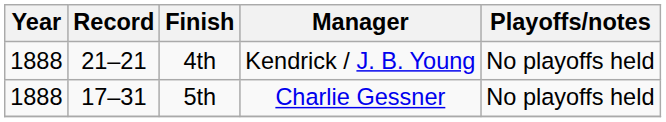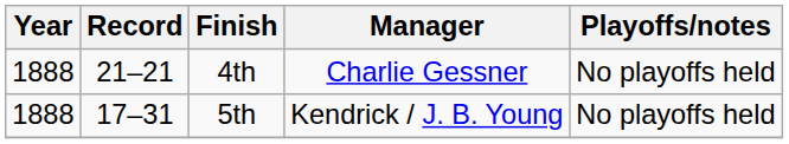4th | Manager: Kendrick / J. B. Young -> Charlie Gessner
5th | Manager: Charlie Gessner -> Kendrick / J. B. Young
